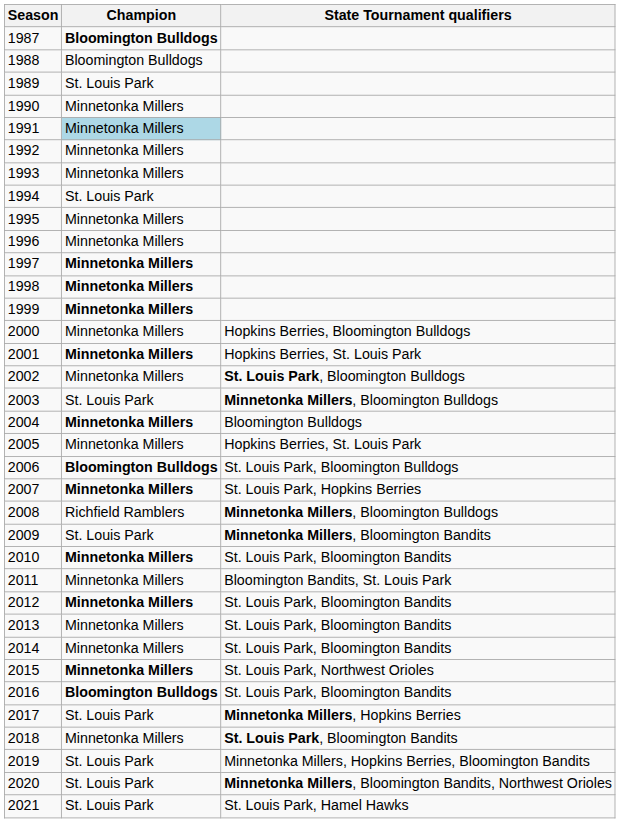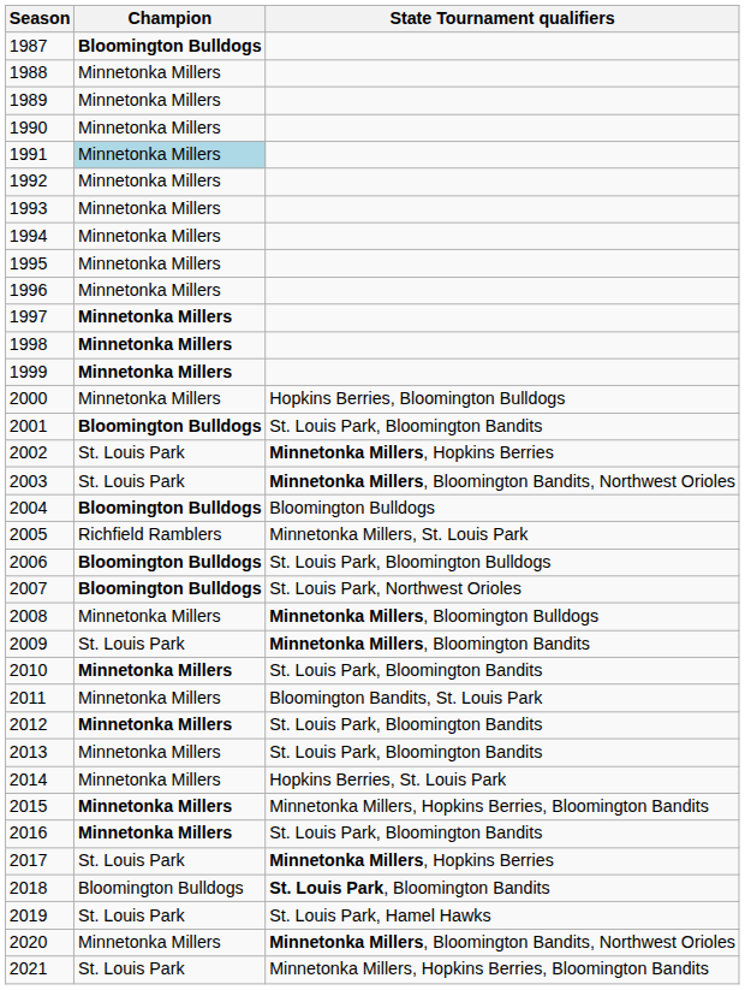1988 | Champion: Bloomington Bulldogs -> Minnetonka Millers
1989 | Champion: St. Louis Park -> Minnetonka Millers
1994 | Champion: St. Louis Park -> Minnetonka Millers
2001 | Champion: Minnetonka Millers -> Bloomington Bulldogs
2001 | State Tournament qualifiers: Hopkins Berries, St. Louis Park -> St. Louis Park, Bloomington Bandits
2002 | Champion: Minnetonka Millers -> St. Louis Park
2002 | State Tournament qualifiers: St. Louis Park, Bloomington Bulldogs -> Minnetonka Millers, Hopkins Berries
2003 | State Tournament qualifiers: Minnetonka Millers, Bloomington Bulldogs -> Minnetonka Millers, Bloomington Bandits, Northwest Orioles
2004 | Champion: Minnetonka Millers -> Bloomington Bulldogs
2005 | Champion: Minnetonka Millers -> Richfield Ramblers
2005 | State Tournament qualifiers: Hopkins Berries, St. Louis Park -> Minnetonka Millers, St. Louis Park
2007 | Champion: Minnetonka Millers -> Bloomington Bulldogs
2007 | State Tournament qualifiers: St. Louis Park, Hopkins Berries -> St. Louis Park, Northwest Orioles
2008 | Champion: Richfield Ramblers -> Minnetonka Millers
2014 | State Tournament qualifiers: St. Louis Park, Bloomington Bandits -> Hopkins Berries, St. Louis Park
2015 | State Tournament qualifiers: St. Louis Park, Northwest Orioles -> Minnetonka Millers, Hopkins Berries, Bloomington Bandits
2016 | Champion: Bloomington Bulldogs -> Minnetonka Millers
2018 | Champion: Minnetonka Millers -> Bloomington Bulldogs
2019 | State Tournament qualifiers: Minnetonka Millers, Hopkins Berries, Bloomington Bandits -> St. Louis Park, Hamel Hawks
2020 | Champion: St. Louis Park -> Minnetonka Millers
2021 | State Tournament qualifiers: St. Louis Park, Hamel Hawks -> Minnetonka Millers, Hopkins Berries, Bloomington Bandits
